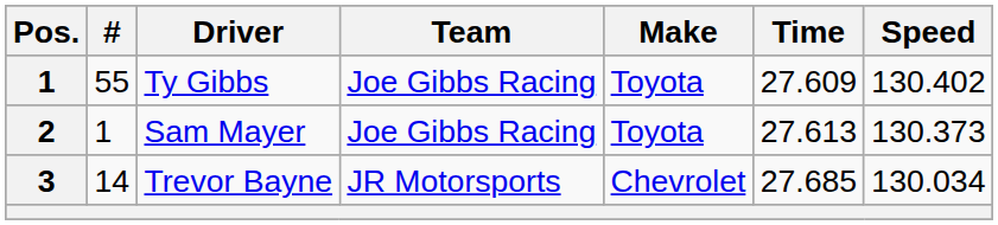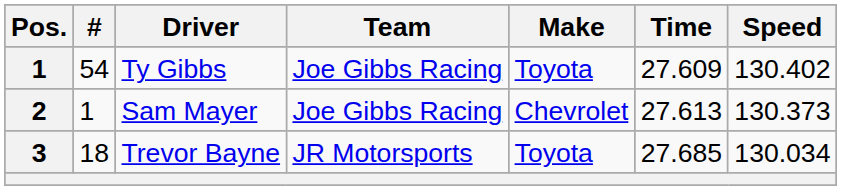Ty Gibbs | #: 55 -> 54
Sam Mayer | Make: Toyota -> Chevrolet
Trevor Bayne | #: 14 -> 18
Trevor Bayne | Make: Chevrolet -> Toyota
